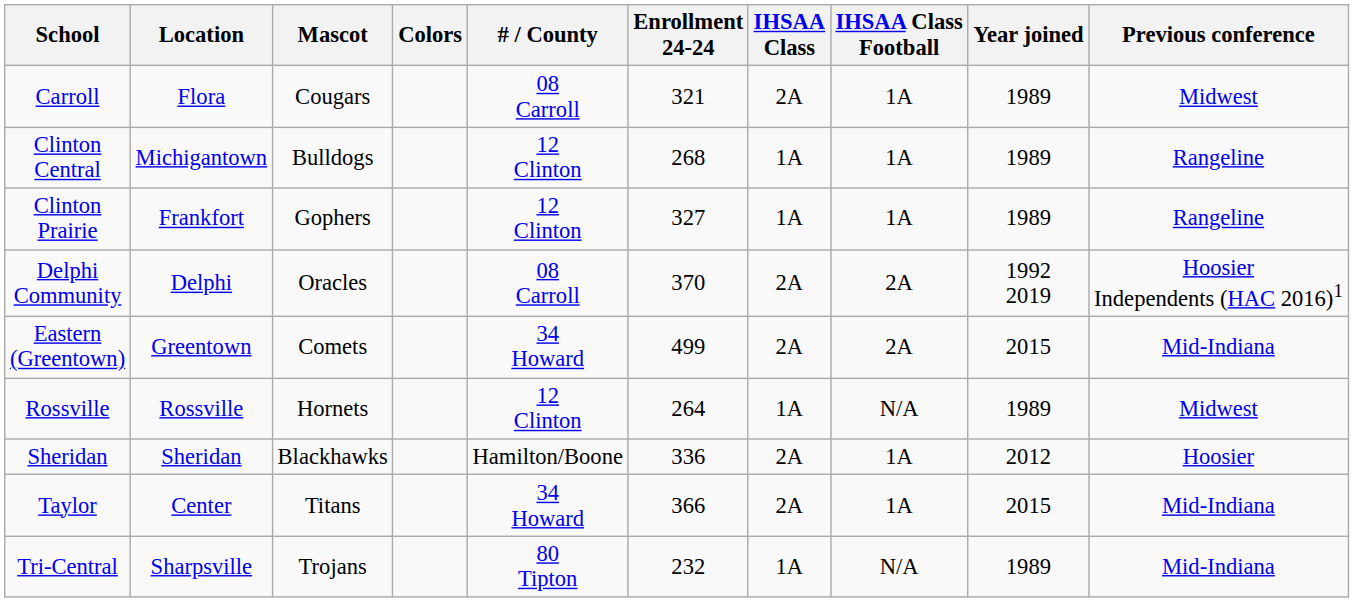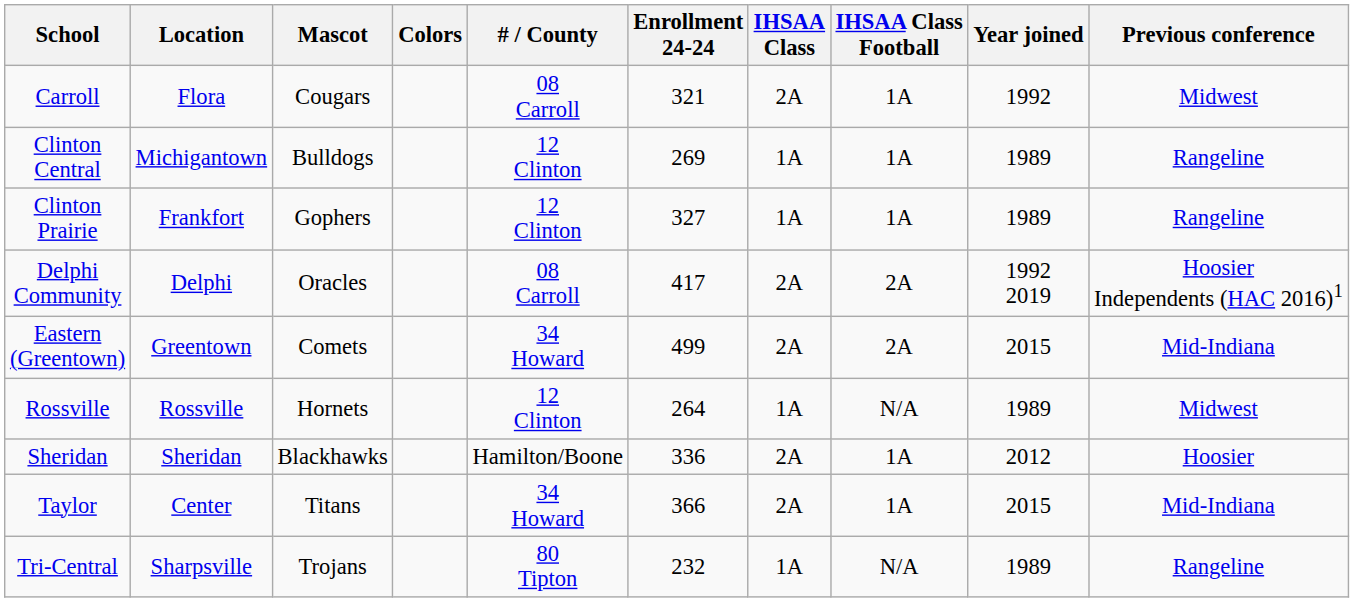Carroll | Year joined: 1989 -> 1992
Clinton Central | Enrollment 24-24: 268 -> 269
Delphi Community | Enrollment 24-24: 370 -> 417
Tri-Central | Previous conference: Mid-Indiana -> Rangeline
